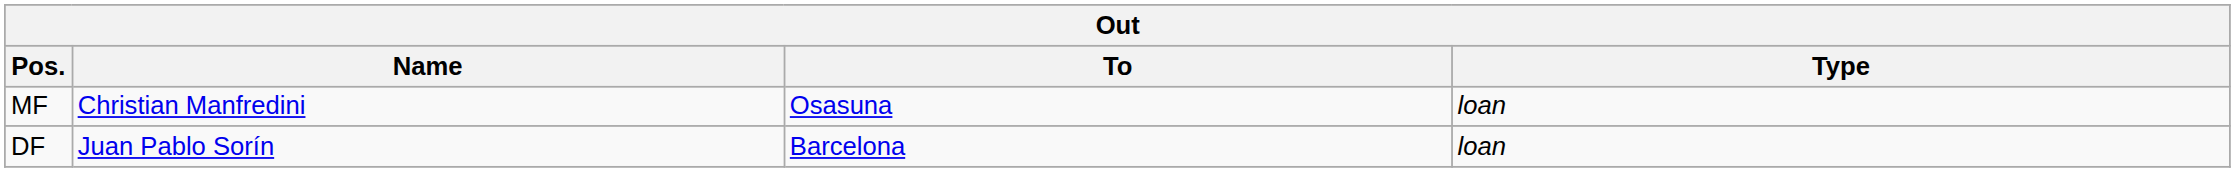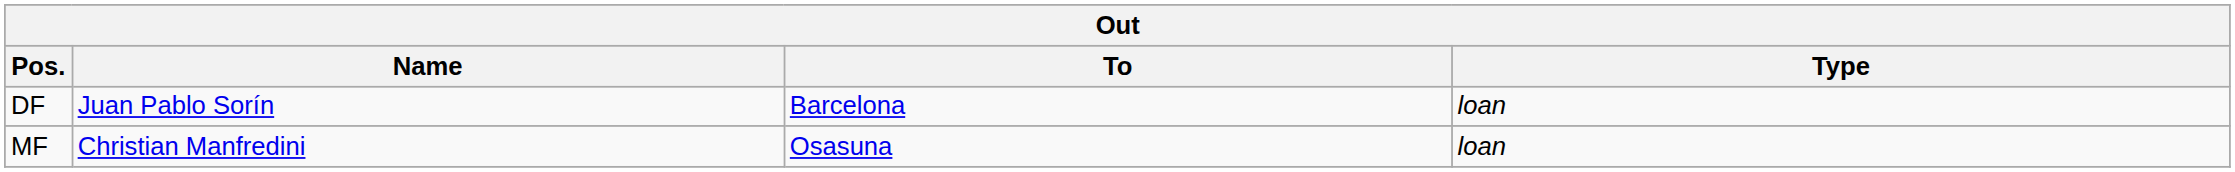rows swapped: DF <-> MF
